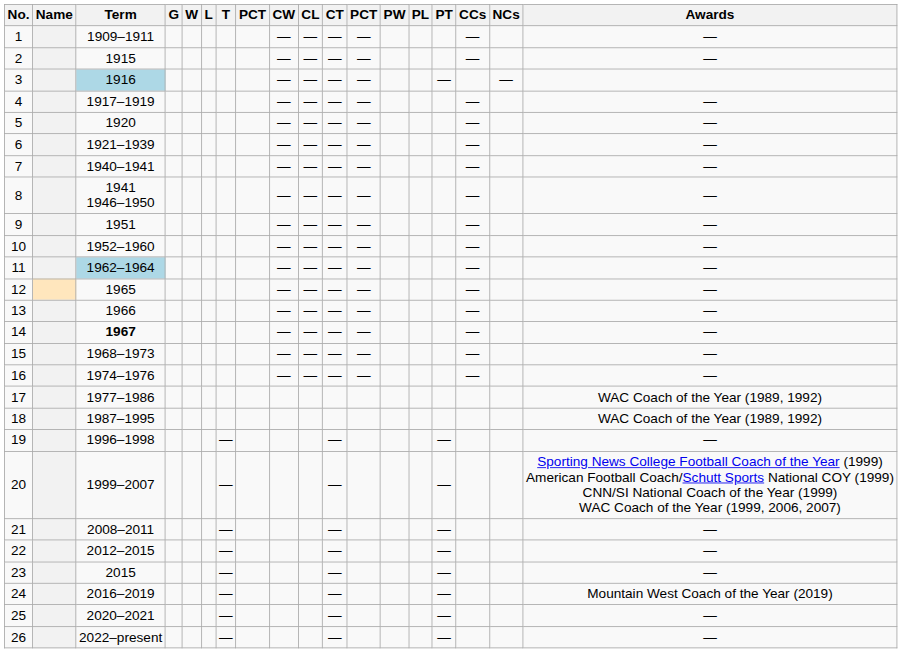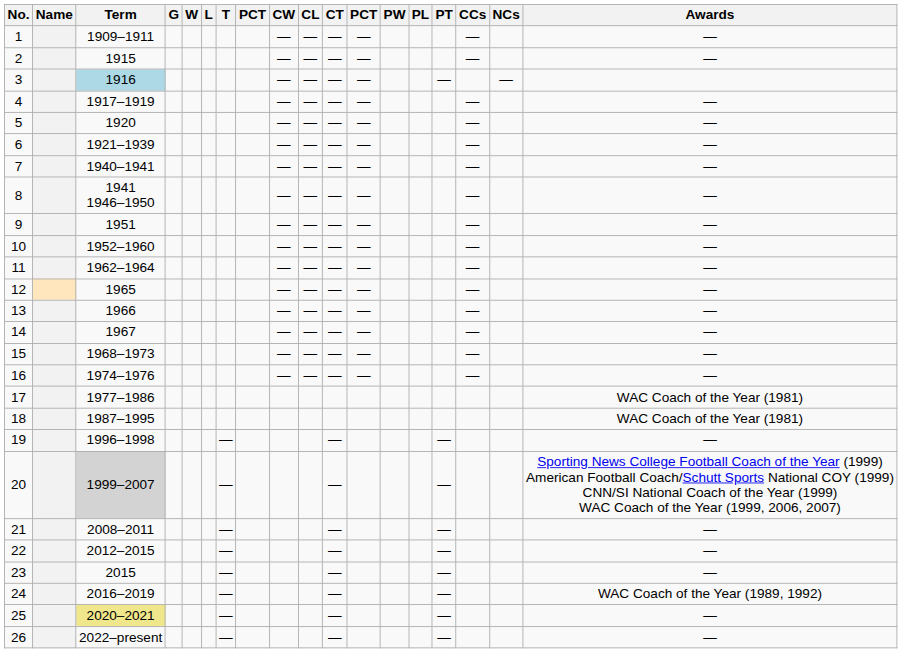11 | Term: lightblue background -> no background
14 | Term: bold -> normal
17 | Awards: WAC Coach of the Year (1989, 1992) -> WAC Coach of the Year (1981)
18 | Awards: WAC Coach of the Year (1989, 1992) -> WAC Coach of the Year (1981)
20 | Term: no background -> lightgrey background
24 | Awards: Mountain West Coach of the Year (2019) -> WAC Coach of the Year (1989, 1992)
25 | Term: no background -> khaki background
